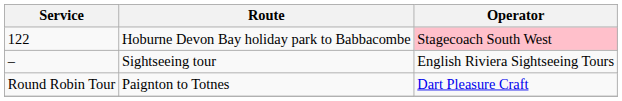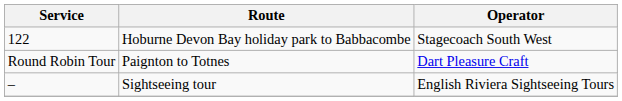Hoburne Devon Bay holiday park to Babbacombe | Operator: pink background -> no background
rows swapped: Paignton to Totnes <-> Sightseeing tour
